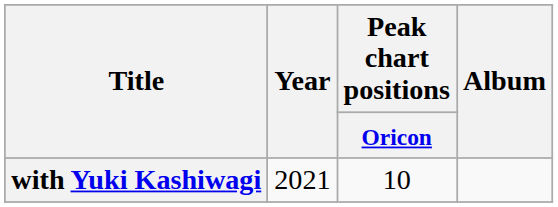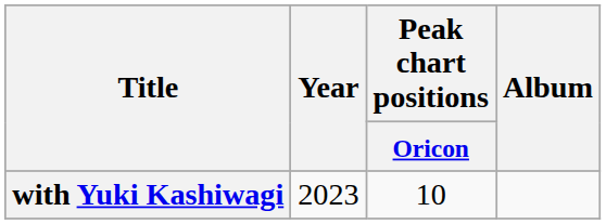with Yuki Kashiwagi | Year: 2021 -> 2023
